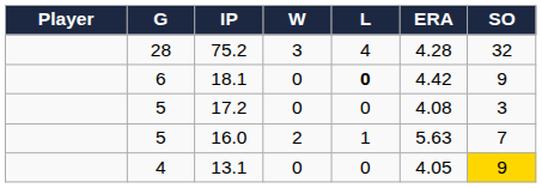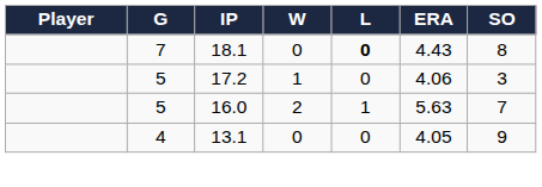- row: 28 | 75.2 | 3 | 4 | 4.28 | 32
18.1 | G: 6 -> 7
18.1 | ERA: 4.42 -> 4.43
18.1 | SO: 9 -> 8
17.2 | W: 0 -> 1
17.2 | ERA: 4.08 -> 4.06
13.1 | SO: gold background -> no background
